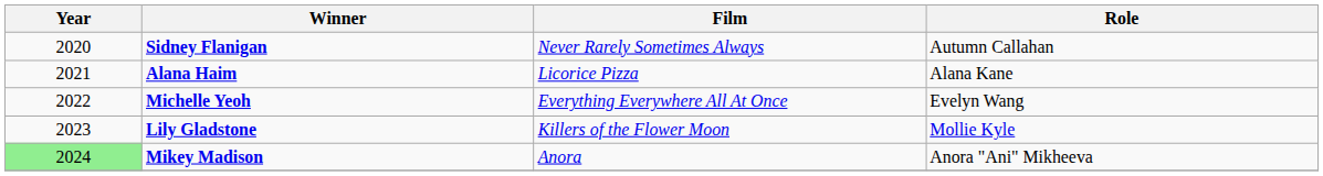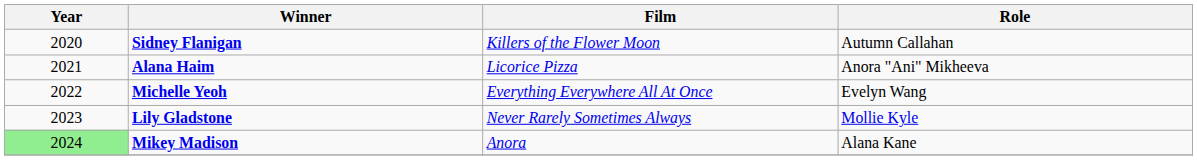Sidney Flanigan | Film: Never Rarely Sometimes Always -> Killers of the Flower Moon
Alana Haim | Role: Alana Kane -> Anora "Ani" Mikheeva
Lily Gladstone | Film: Killers of the Flower Moon -> Never Rarely Sometimes Always
Mikey Madison | Role: Anora "Ani" Mikheeva -> Alana Kane
